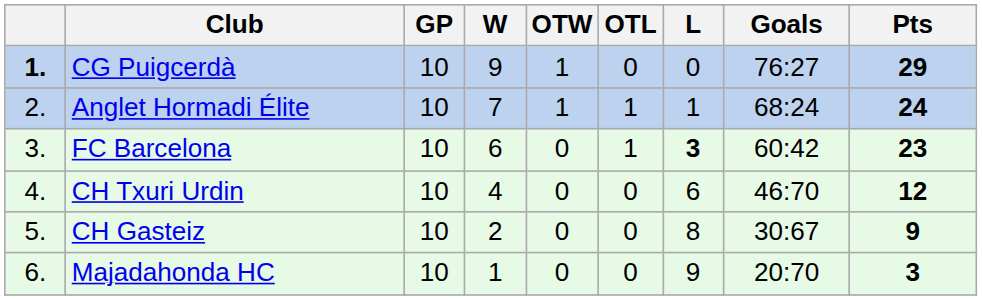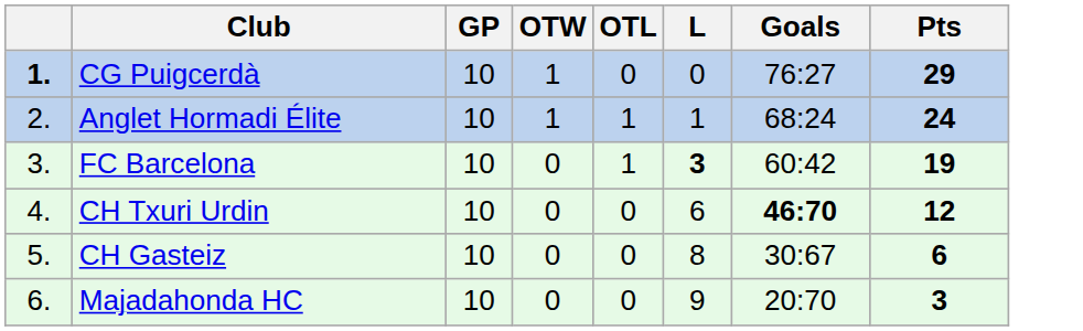- column: W | 9 | 7 | 6 | 4 | 2 | 1
FC Barcelona | Pts: 23 -> 19
CH Txuri Urdin | Goals: normal -> bold
CH Gasteiz | Pts: 9 -> 6
